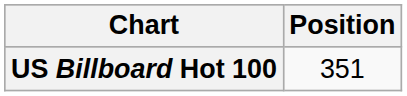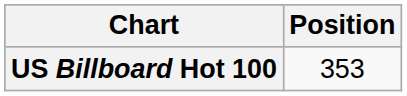US Billboard Hot 100 | Position: 351 -> 353
